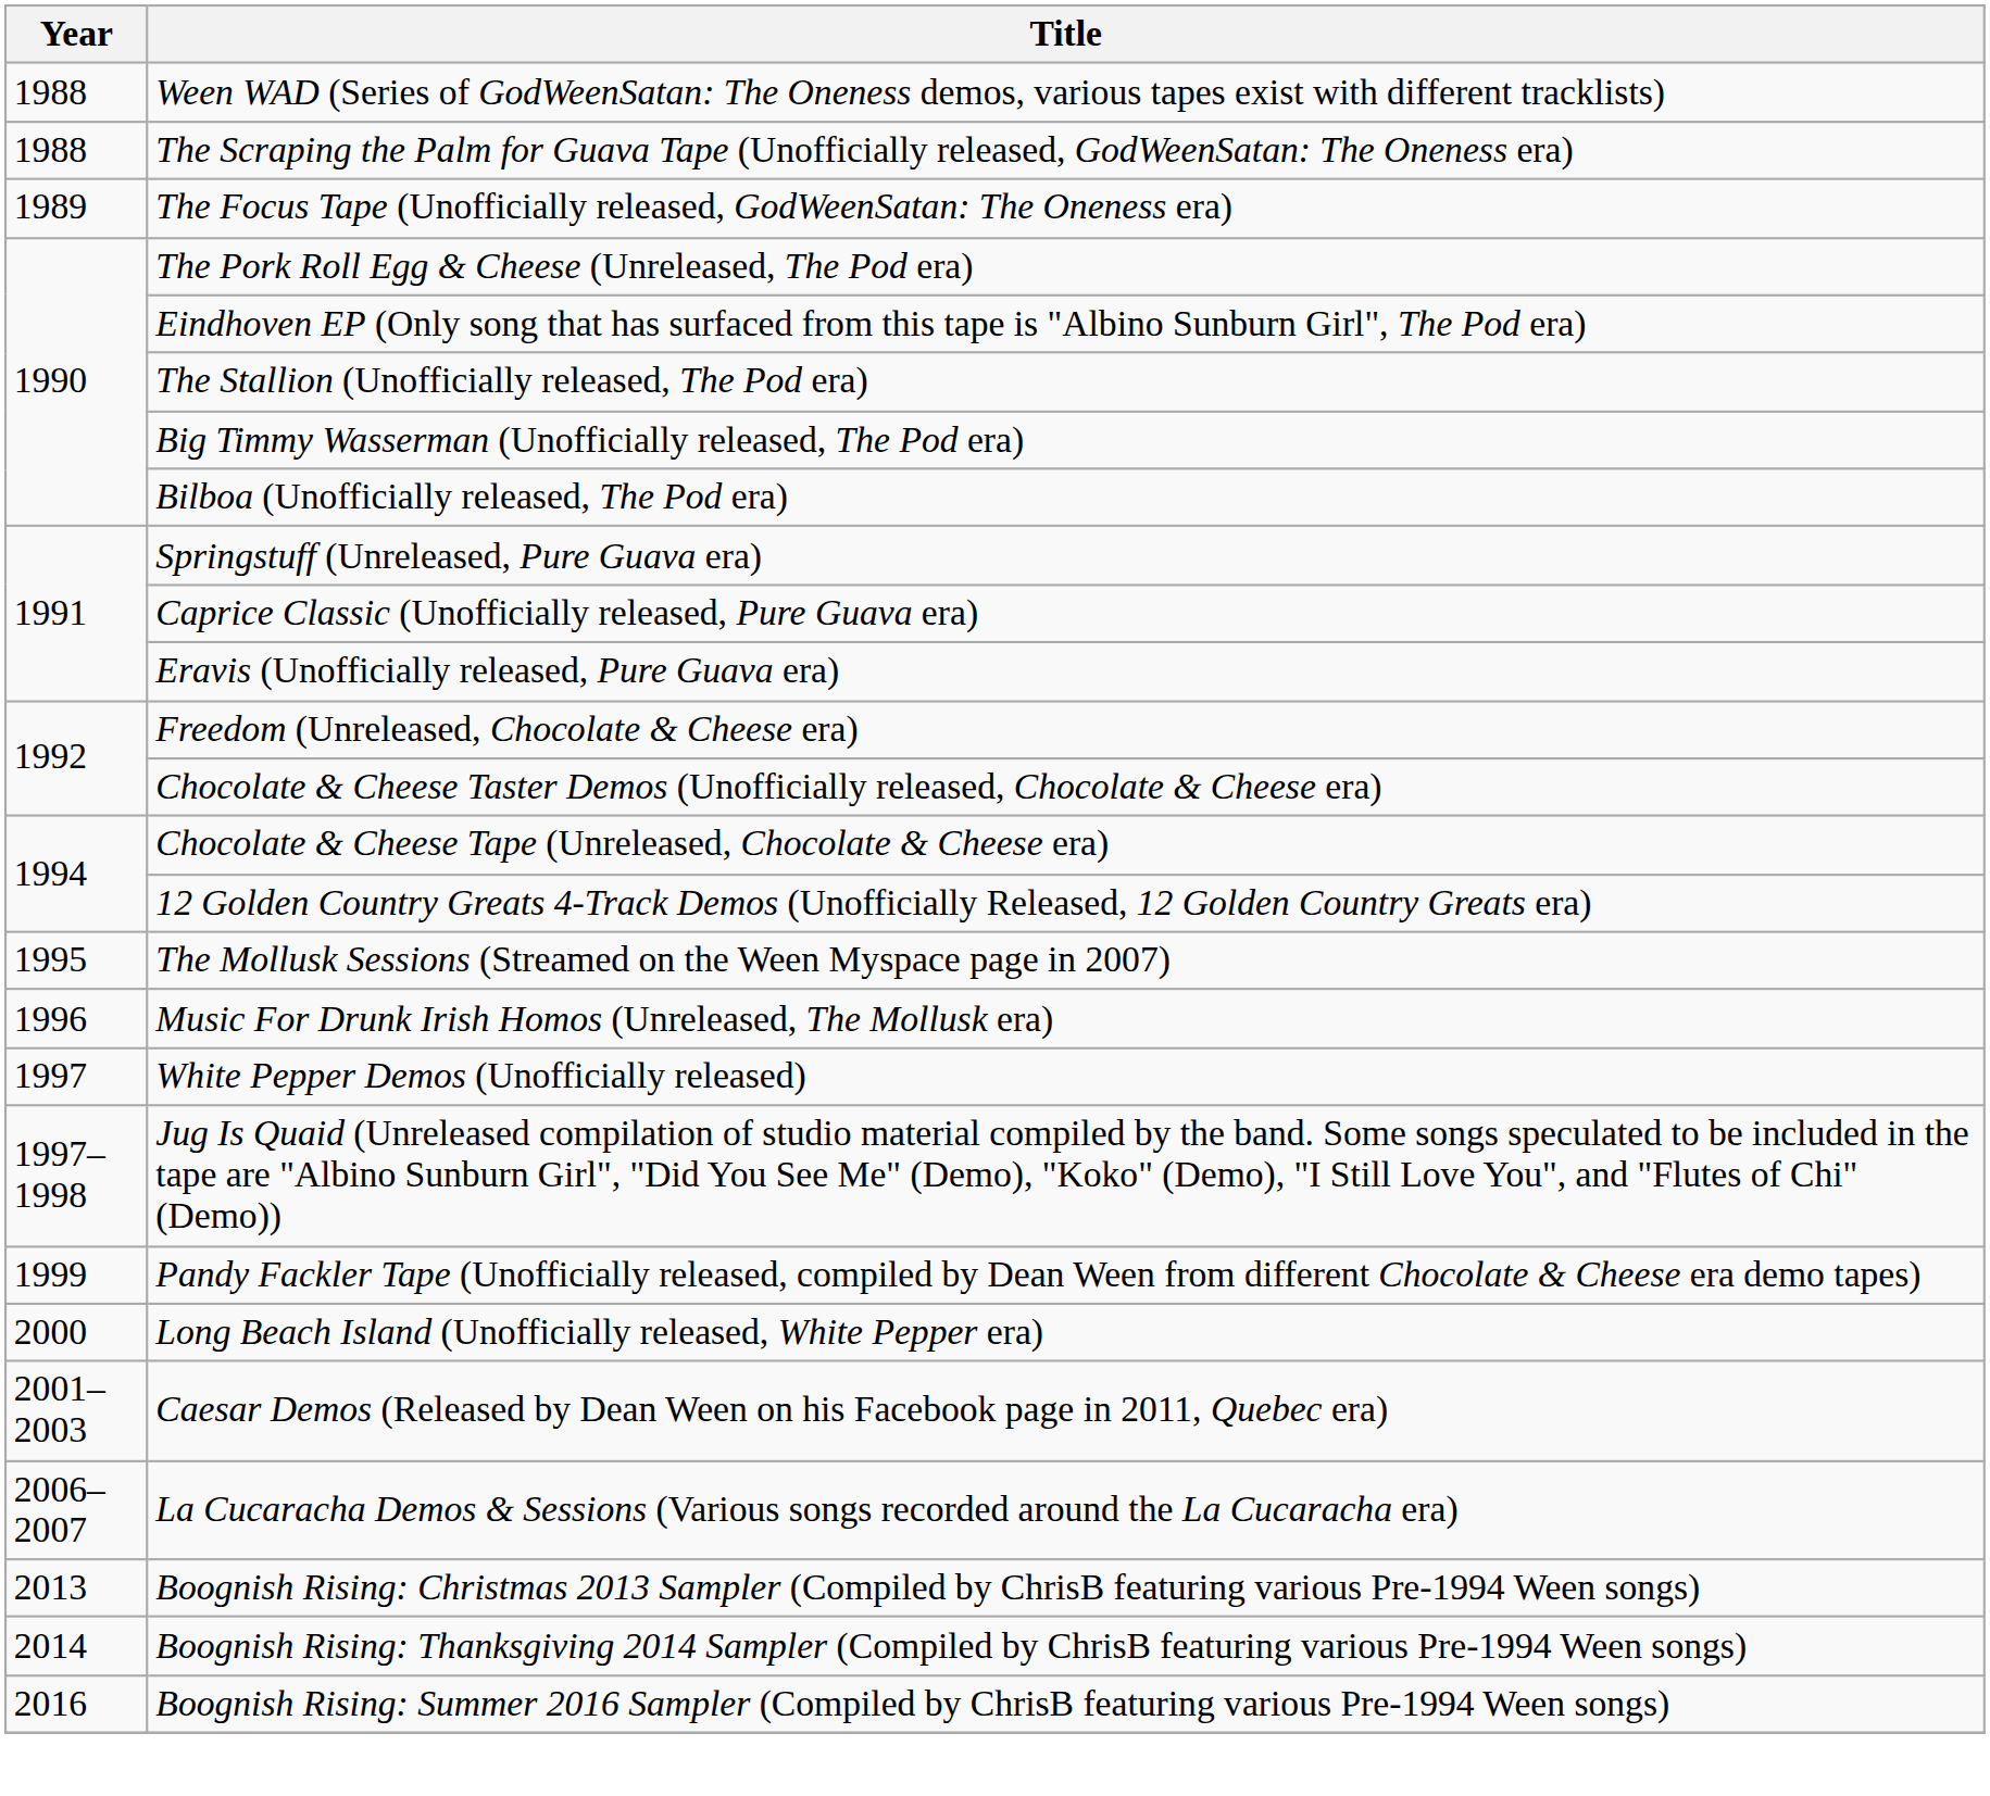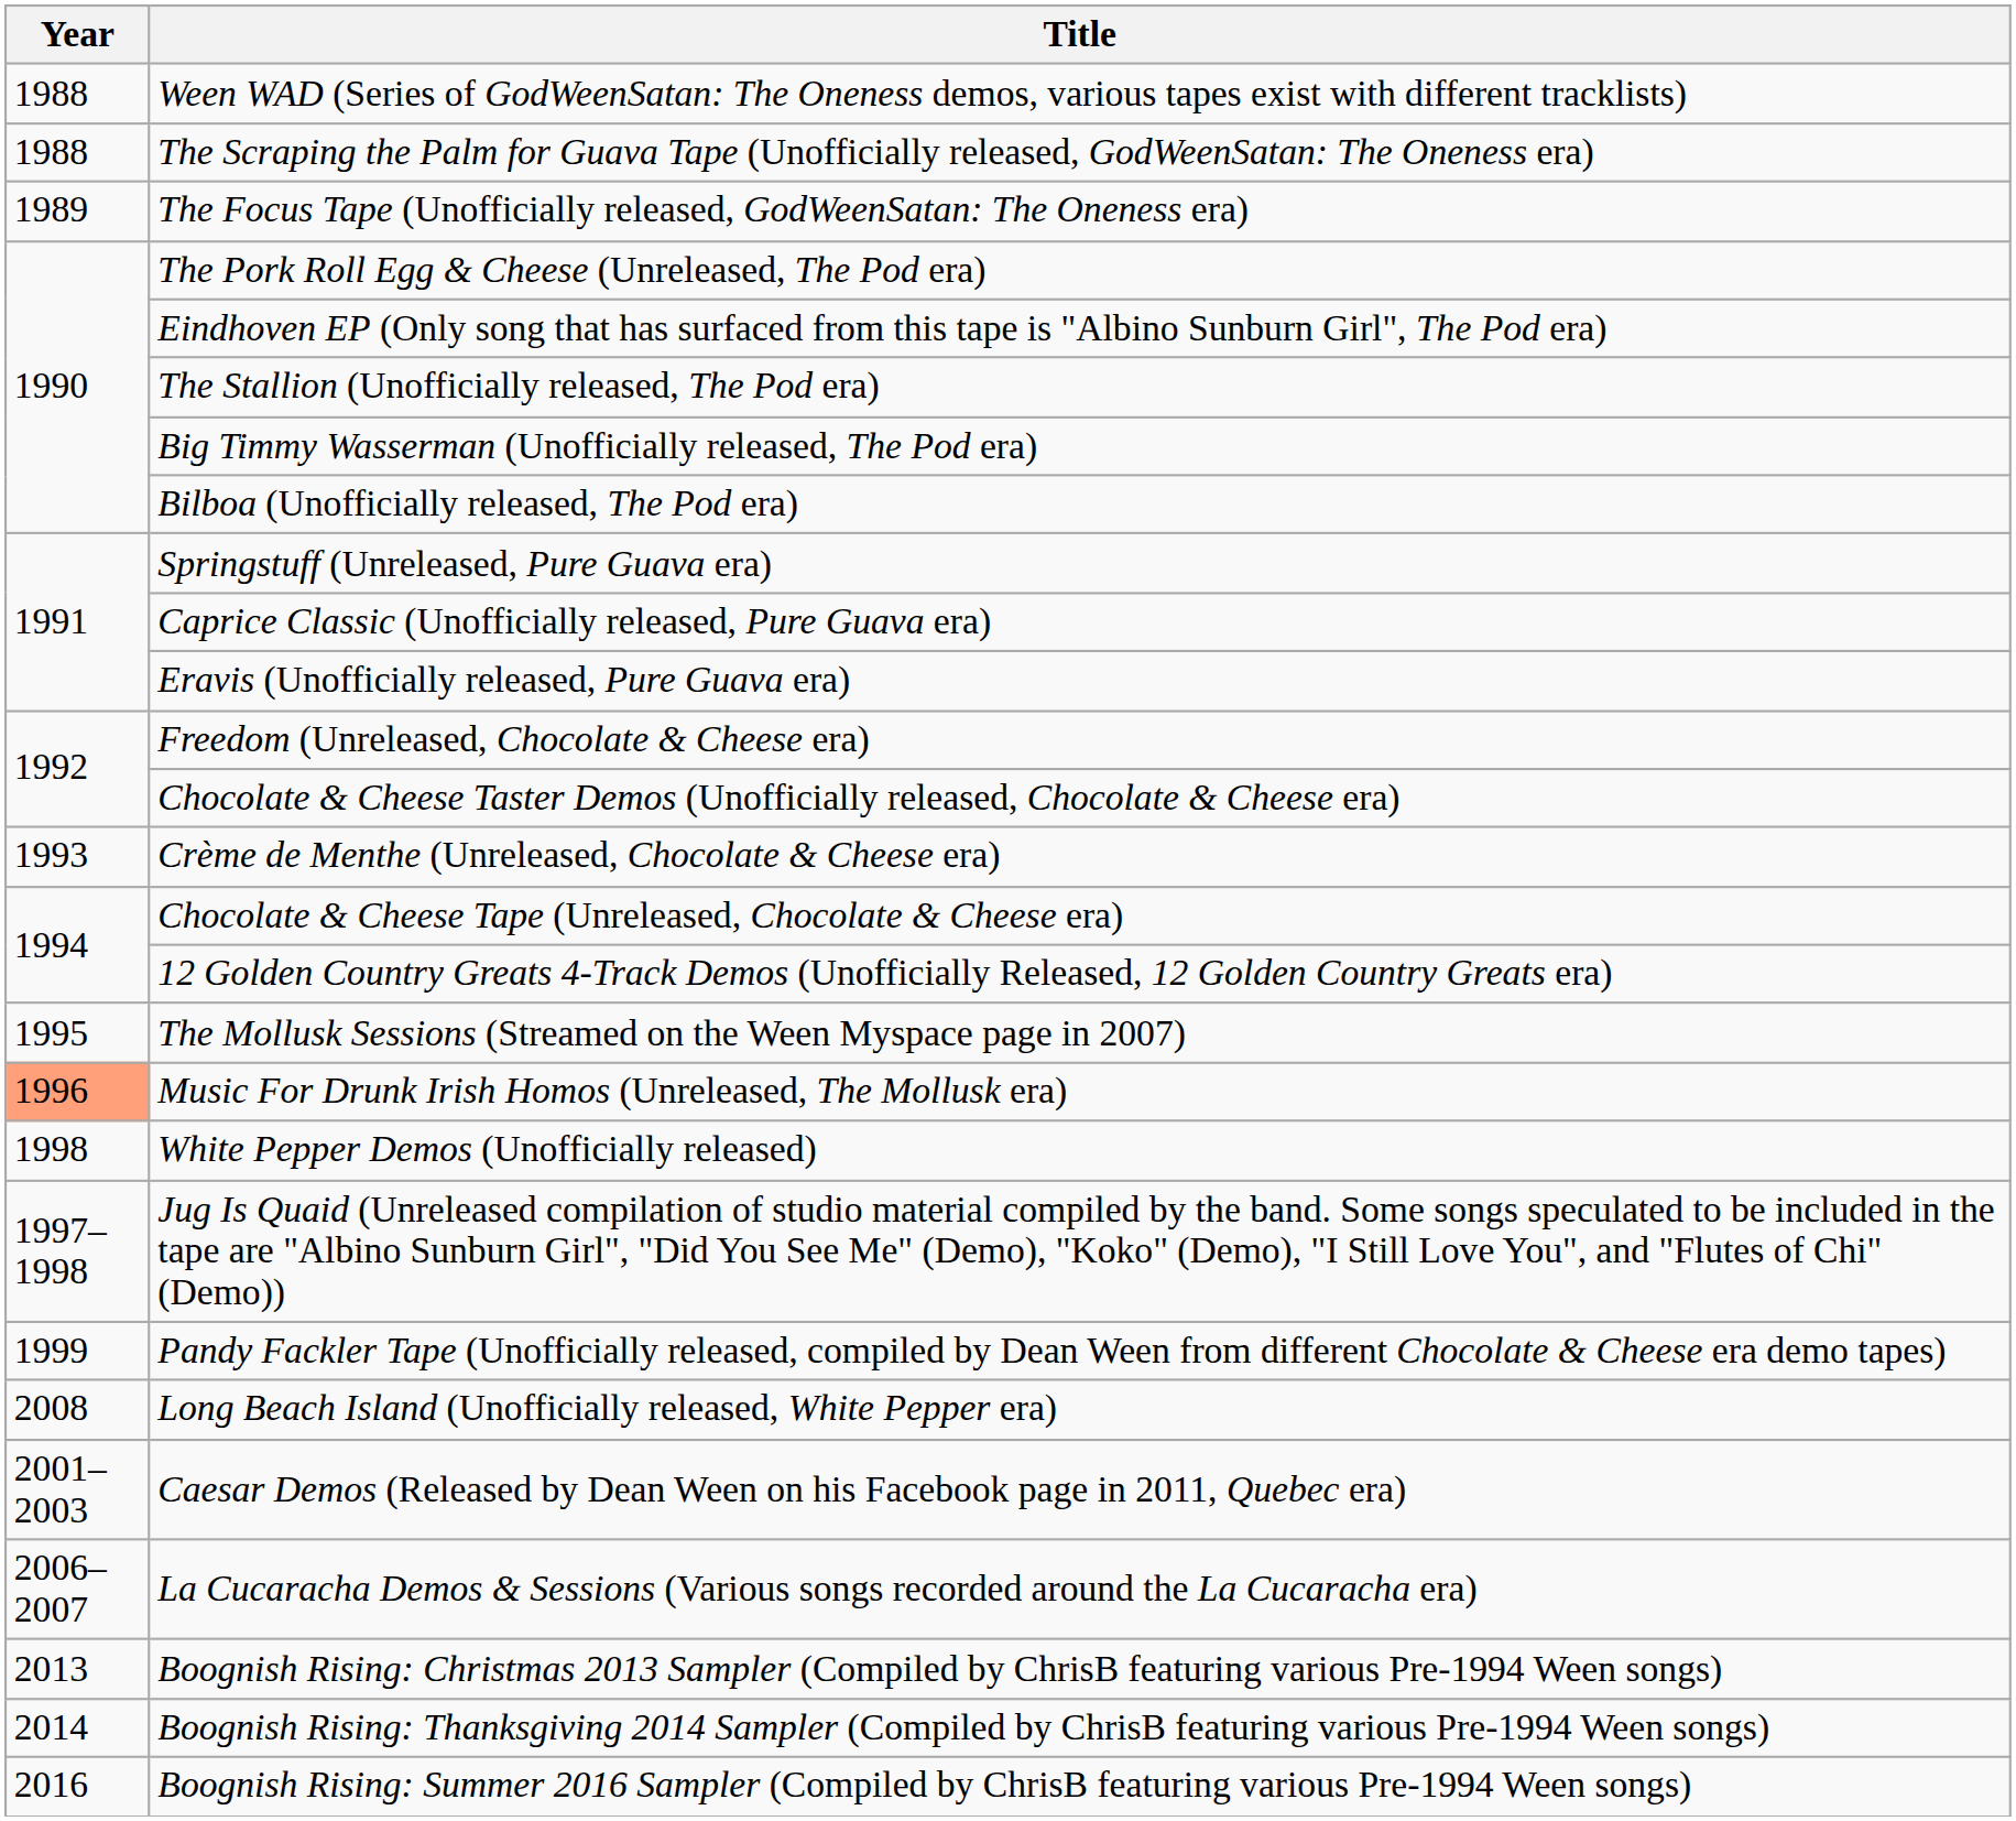+ row: 1993 | Crème de Menthe (Unreleased, Chocolate & Cheese era)
Music For Drunk Irish Homos (Unreleased, The Mollusk era) | Year: no background -> lightsalmon background
White Pepper Demos (Unofficially released) | Year: 1997 -> 1998
Long Beach Island (Unofficially released, White Pepper era) | Year: 2000 -> 2008
